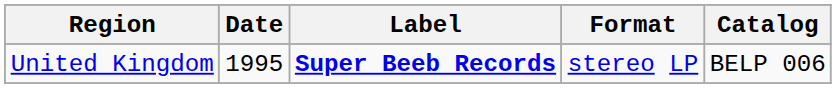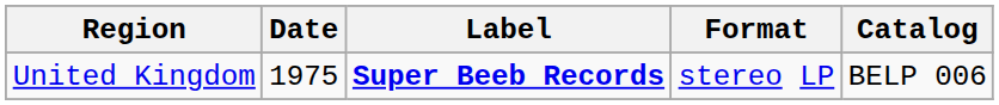United Kingdom | Date: 1995 -> 1975
